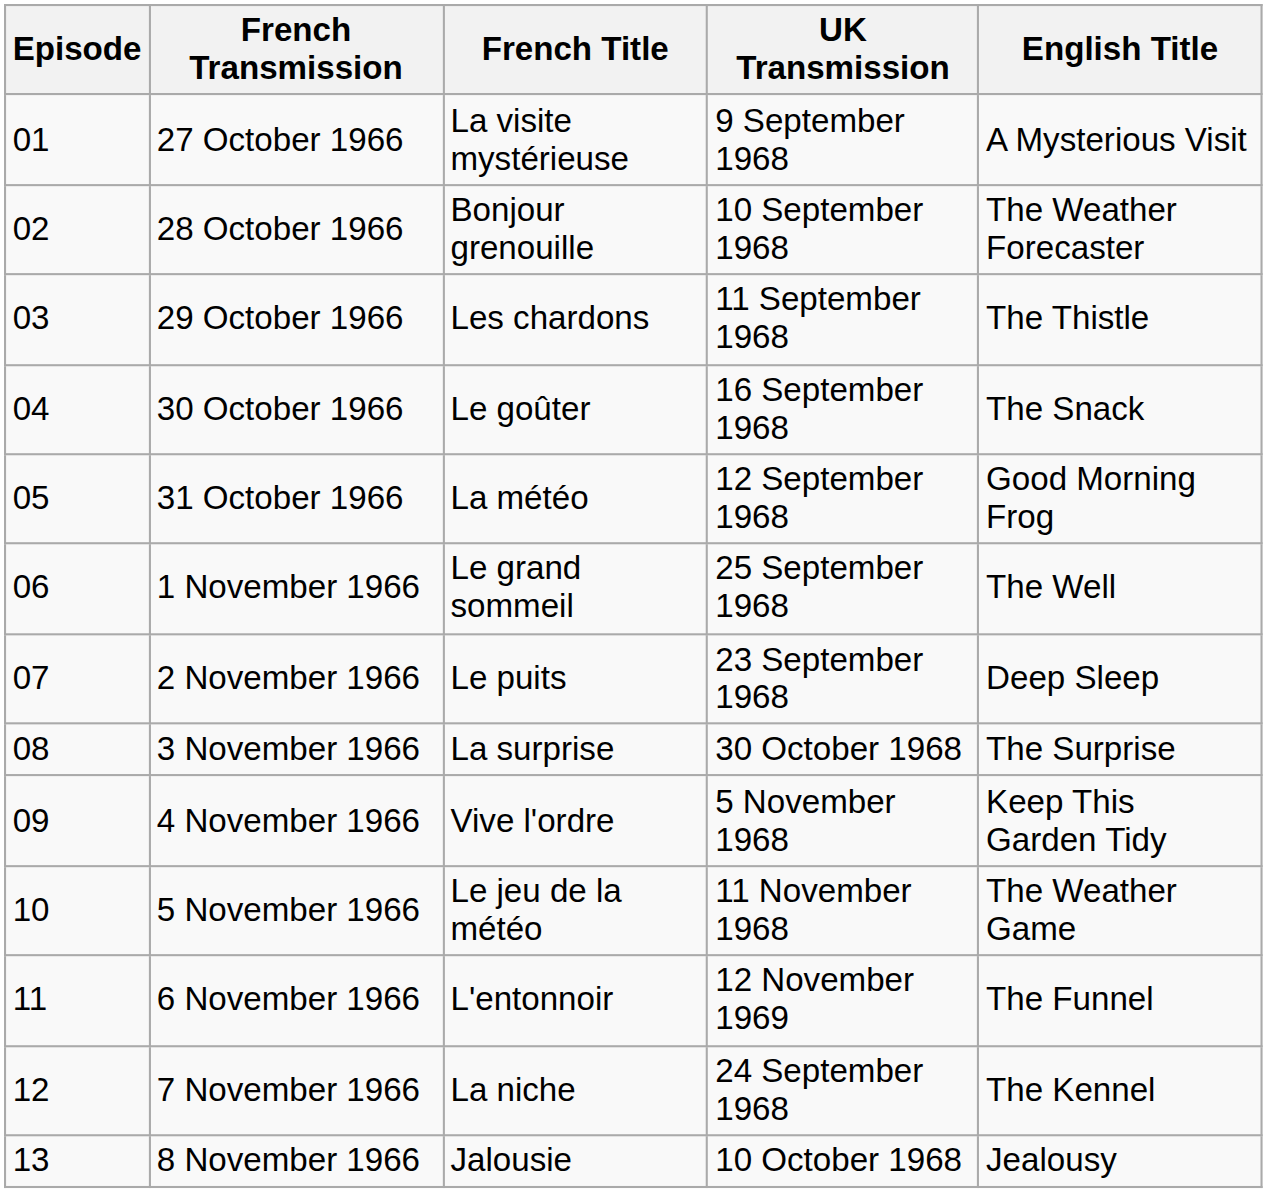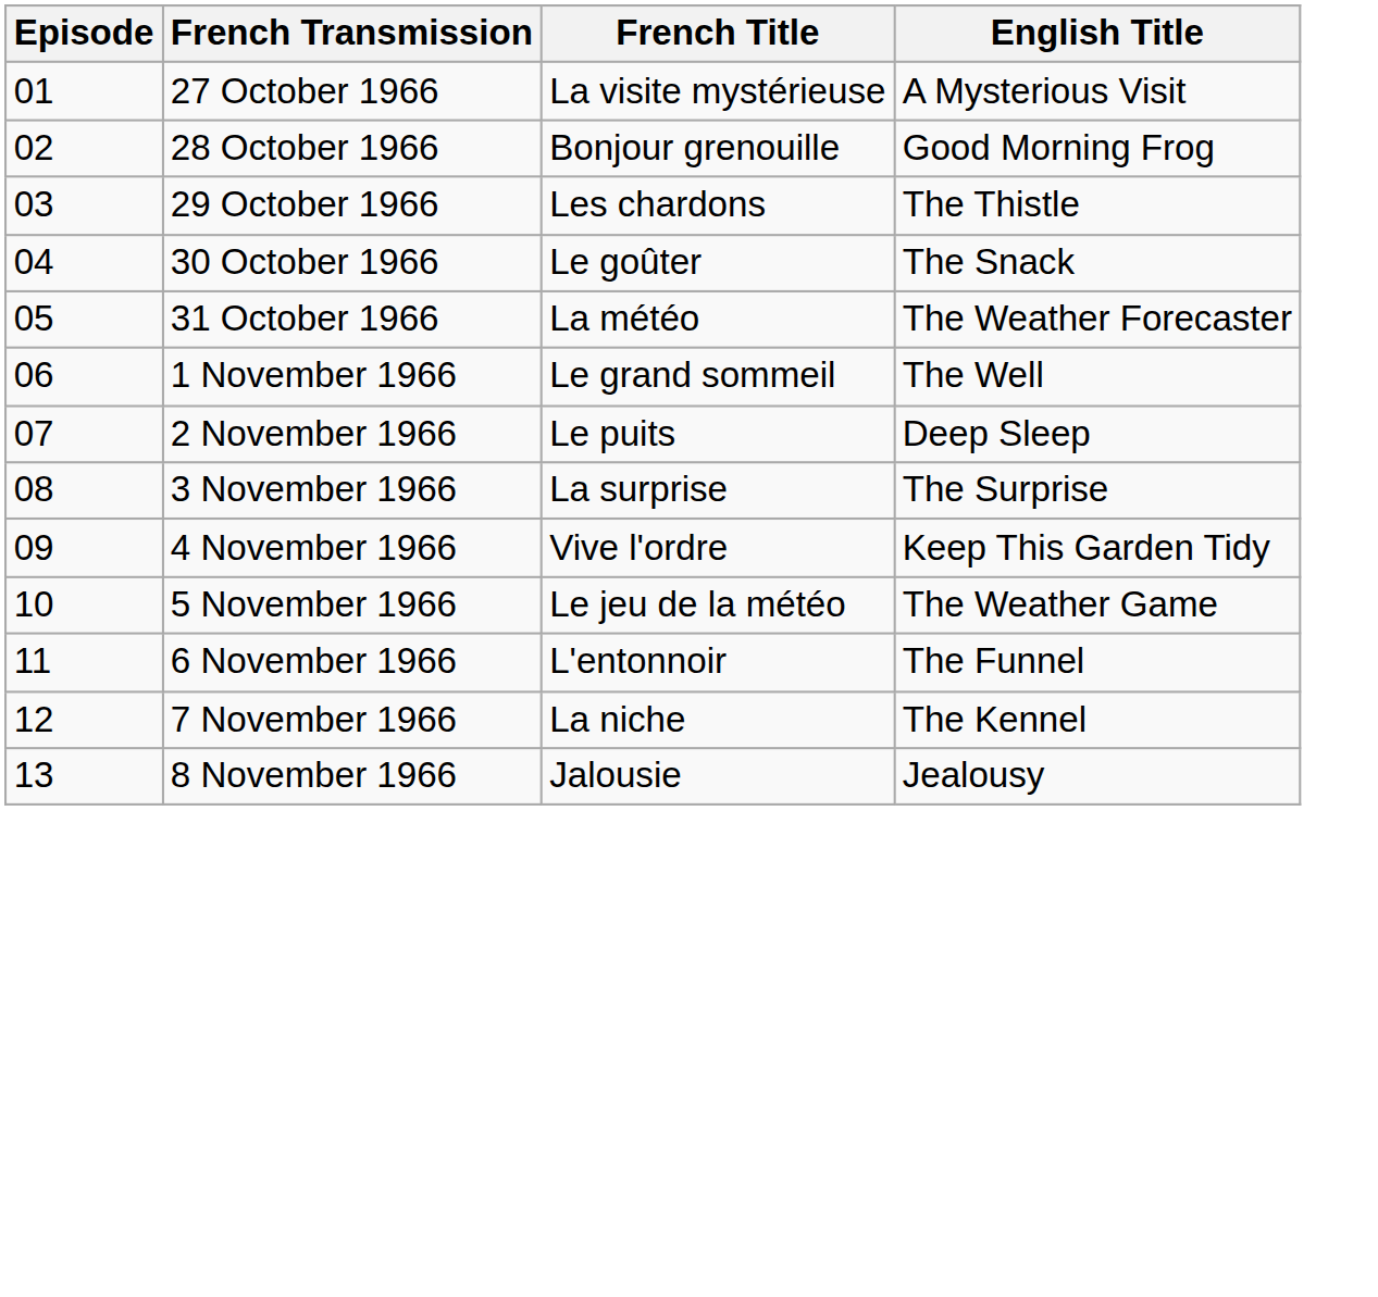- column: UK Transmission | 9 September 1968 | 10 September 1968 | 11 September 1968 | 16 September 1968 | 12 September 1968 | 25 September 1968 | 23 September 1968 | 30 October 1968 | 5 November 1968 | 11 November 1968 | 12 November 1969 | 24 September 1968 | 10 October 1968
28 October 1966 | English Title: The Weather Forecaster -> Good Morning Frog
31 October 1966 | English Title: Good Morning Frog -> The Weather Forecaster
